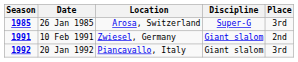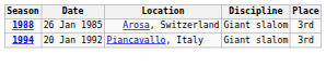26 Jan 1985 | Season: 1985 -> 1988
26 Jan 1985 | Discipline: Super-G -> Giant slalom
- row: 1991 | 10 Feb 1991 | Zwiesel, Germany | Giant slalom | 2nd
20 Jan 1992 | Season: 1992 -> 1994
